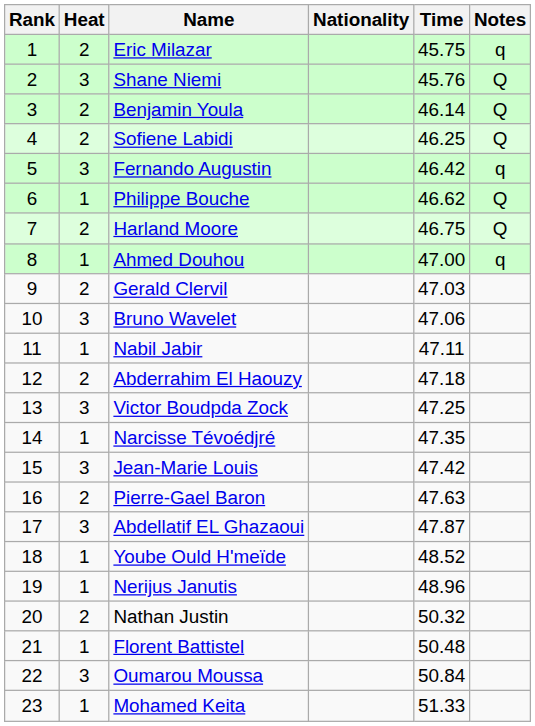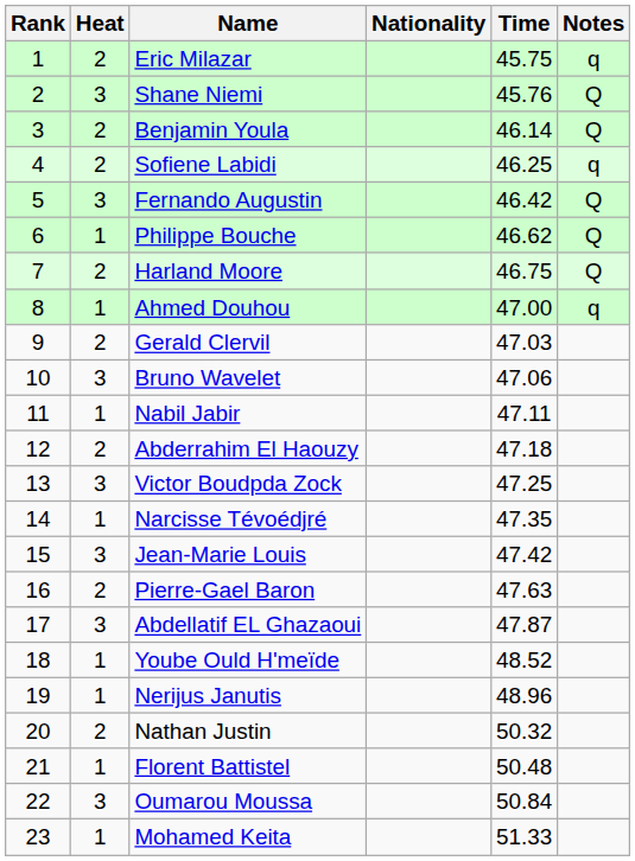Sofiene Labidi | Notes: Q -> q
Fernando Augustin | Notes: q -> Q
